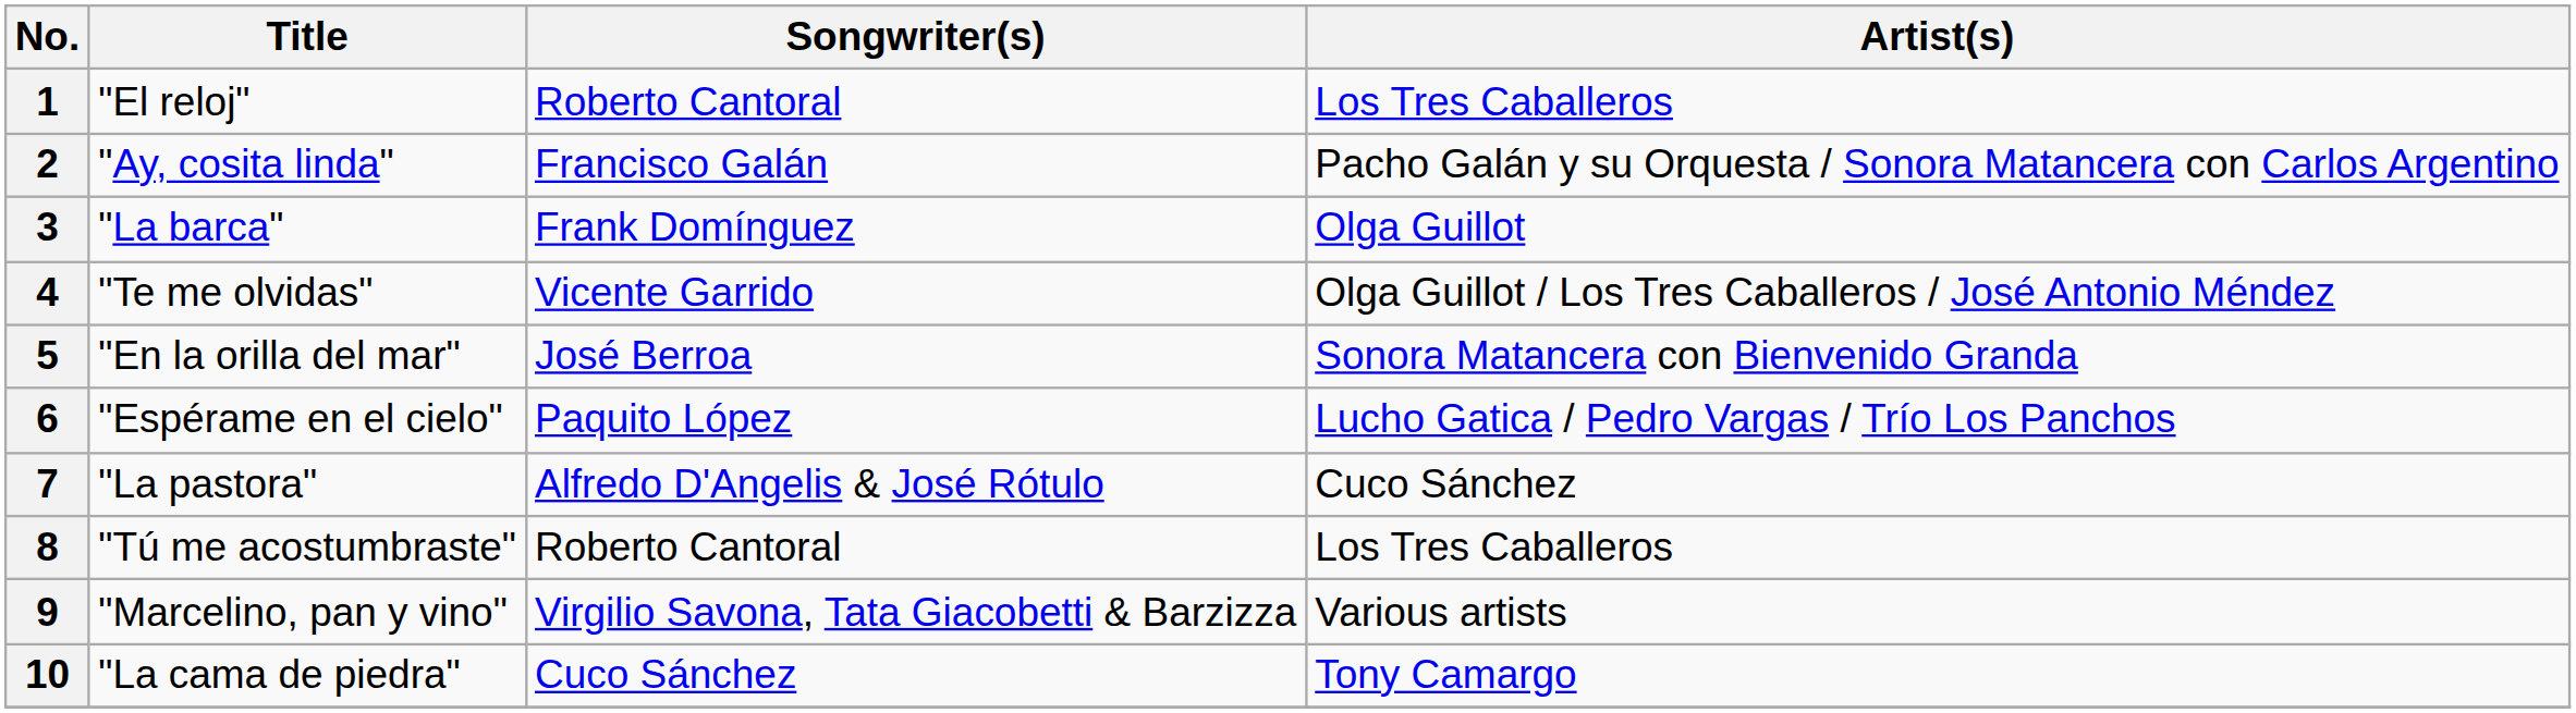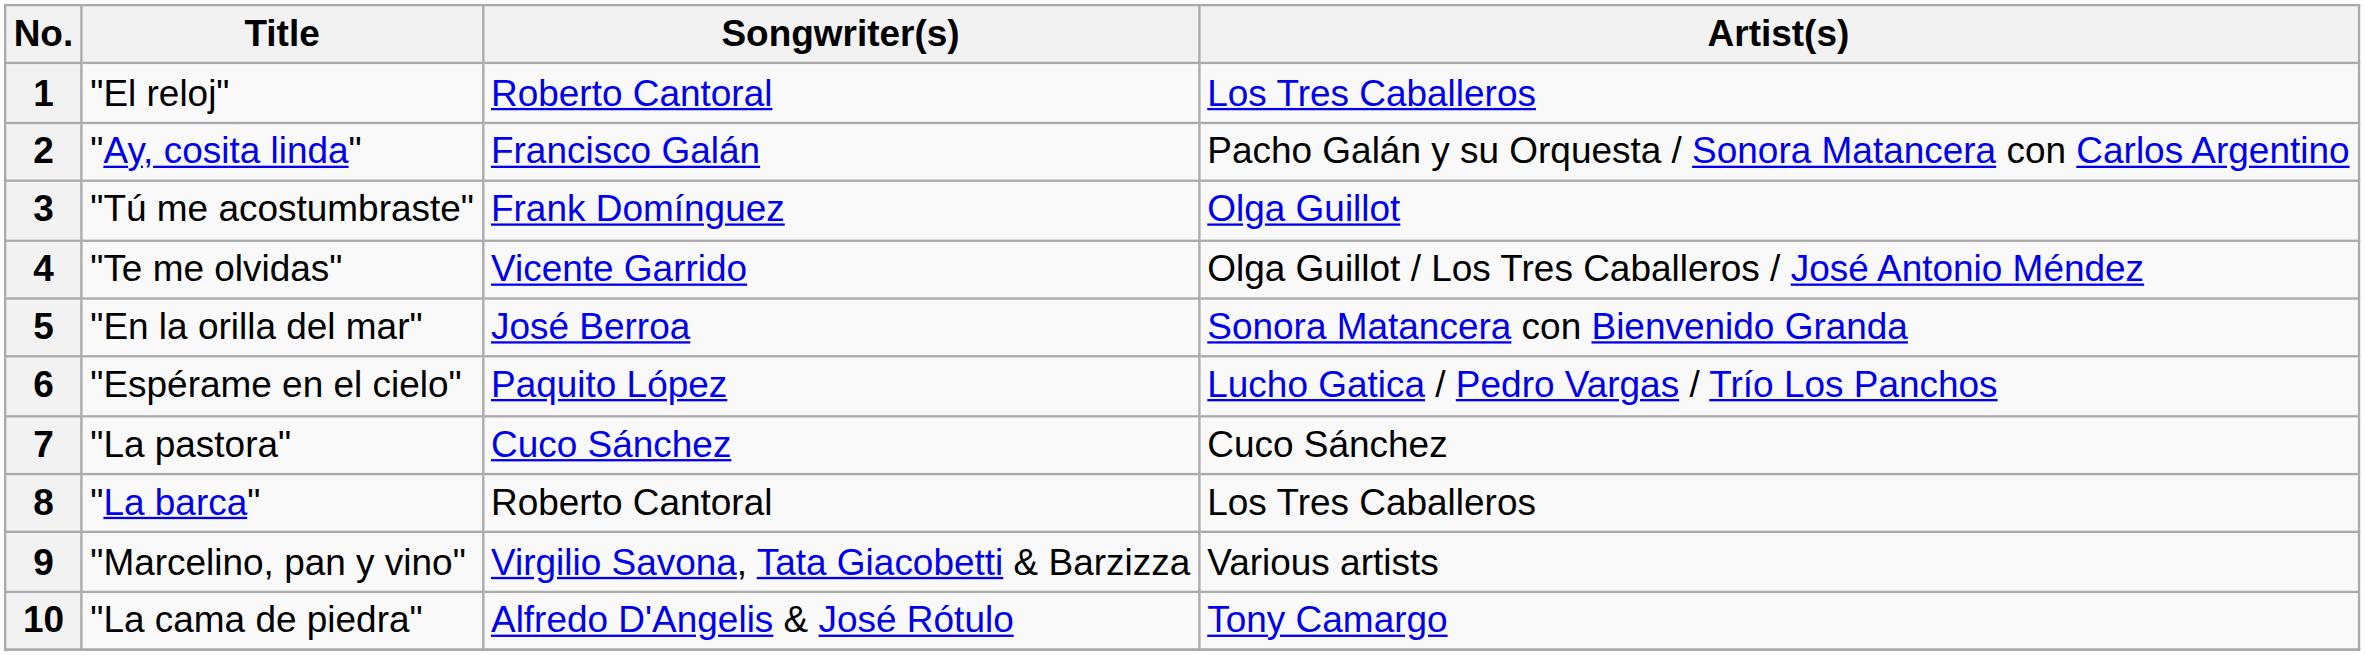3 | Title: "La barca" -> "Tú me acostumbraste"
7 | Songwriter(s): Alfredo D'Angelis & José Rótulo -> Cuco Sánchez
8 | Title: "Tú me acostumbraste" -> "La barca"
10 | Songwriter(s): Cuco Sánchez -> Alfredo D'Angelis & José Rótulo
